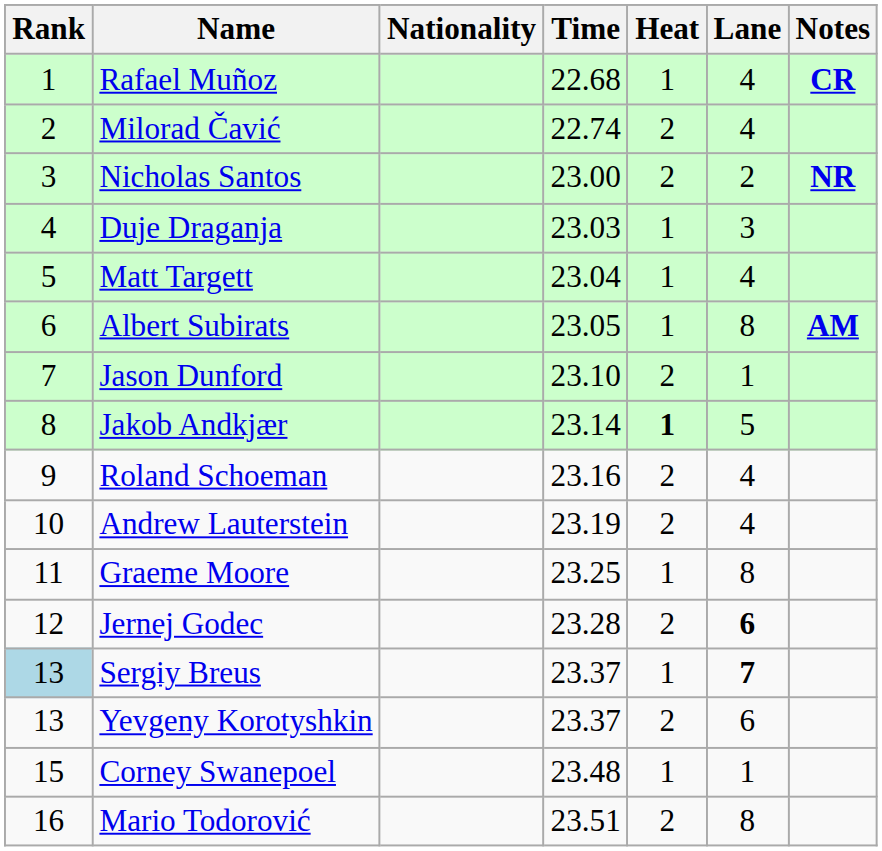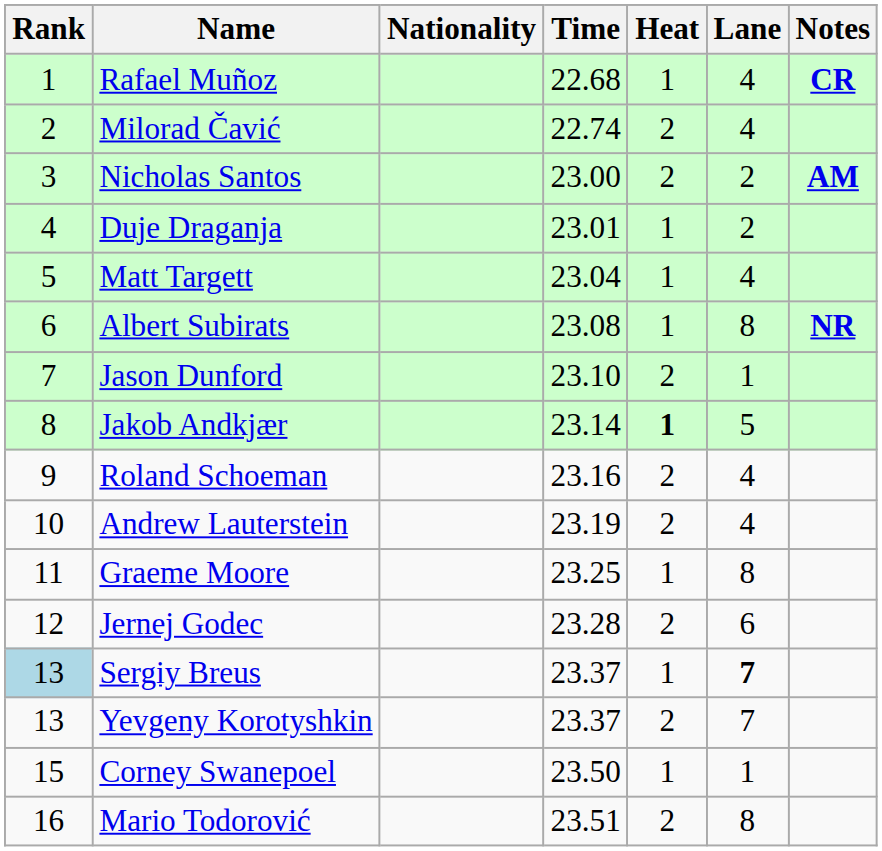Nicholas Santos | Notes: NR -> AM
Duje Draganja | Time: 23.03 -> 23.01
Duje Draganja | Lane: 3 -> 2
Albert Subirats | Time: 23.05 -> 23.08
Albert Subirats | Notes: AM -> NR
Jernej Godec | Lane: bold -> normal
Yevgeny Korotyshkin | Lane: 6 -> 7
Corney Swanepoel | Time: 23.48 -> 23.50
